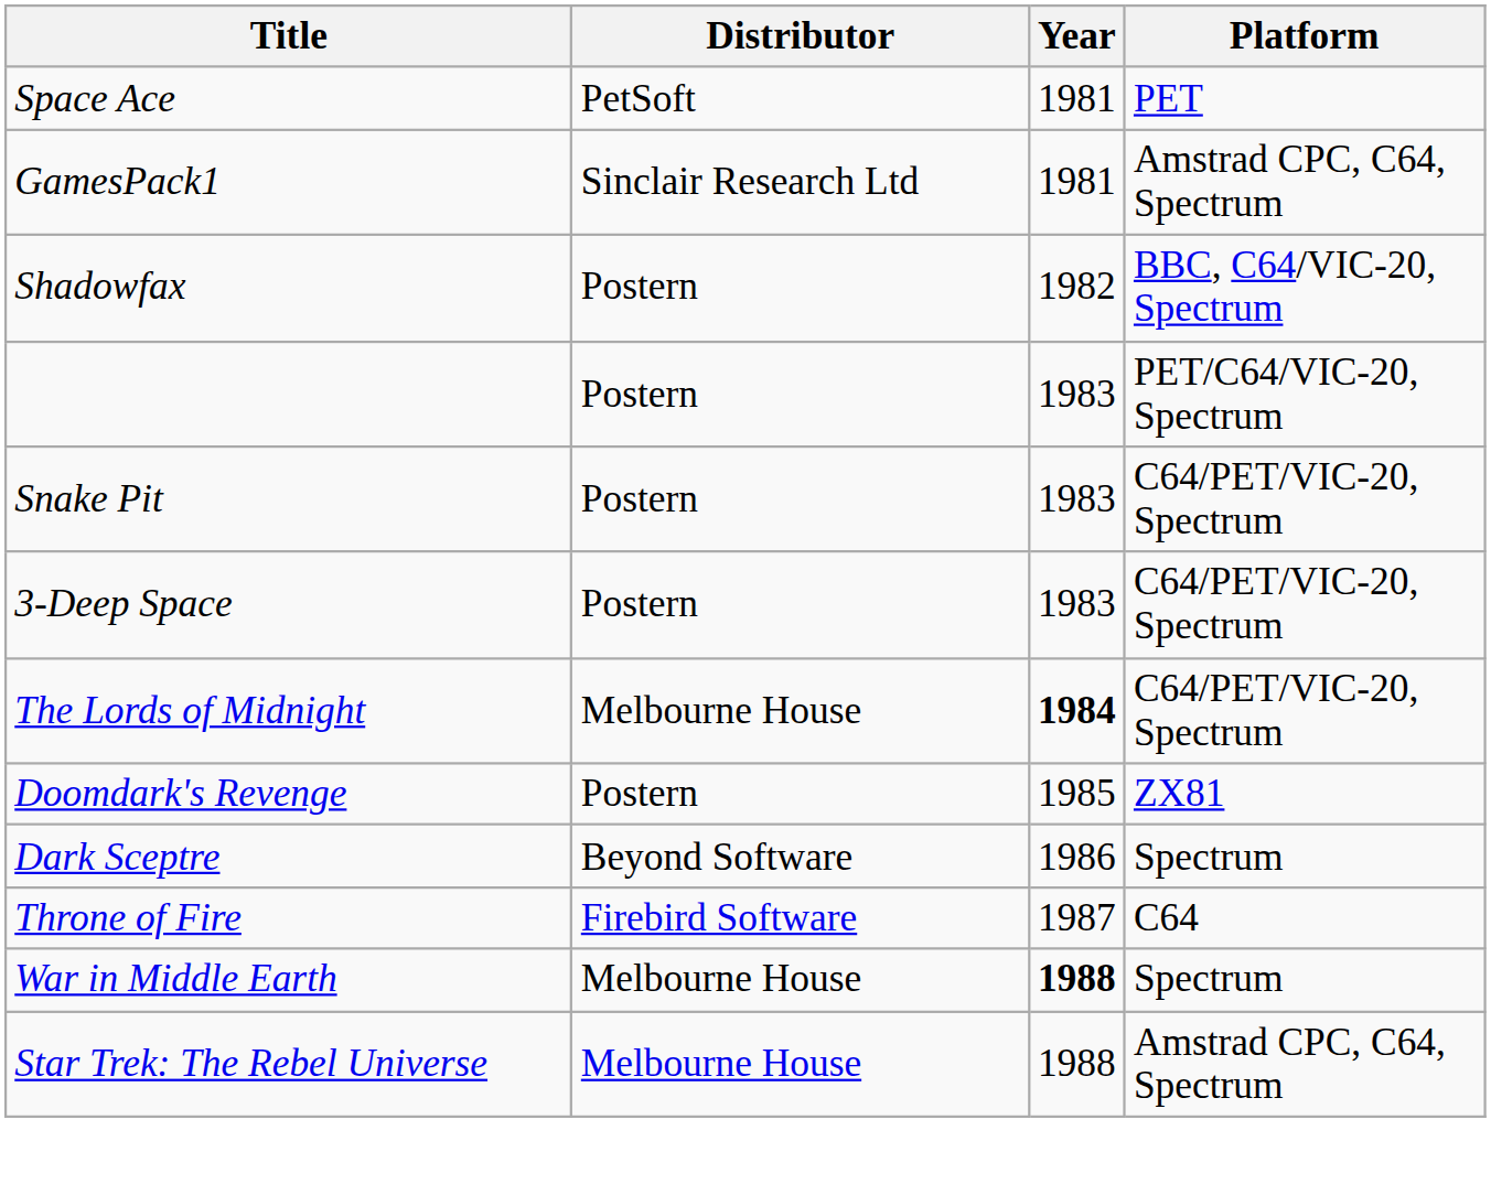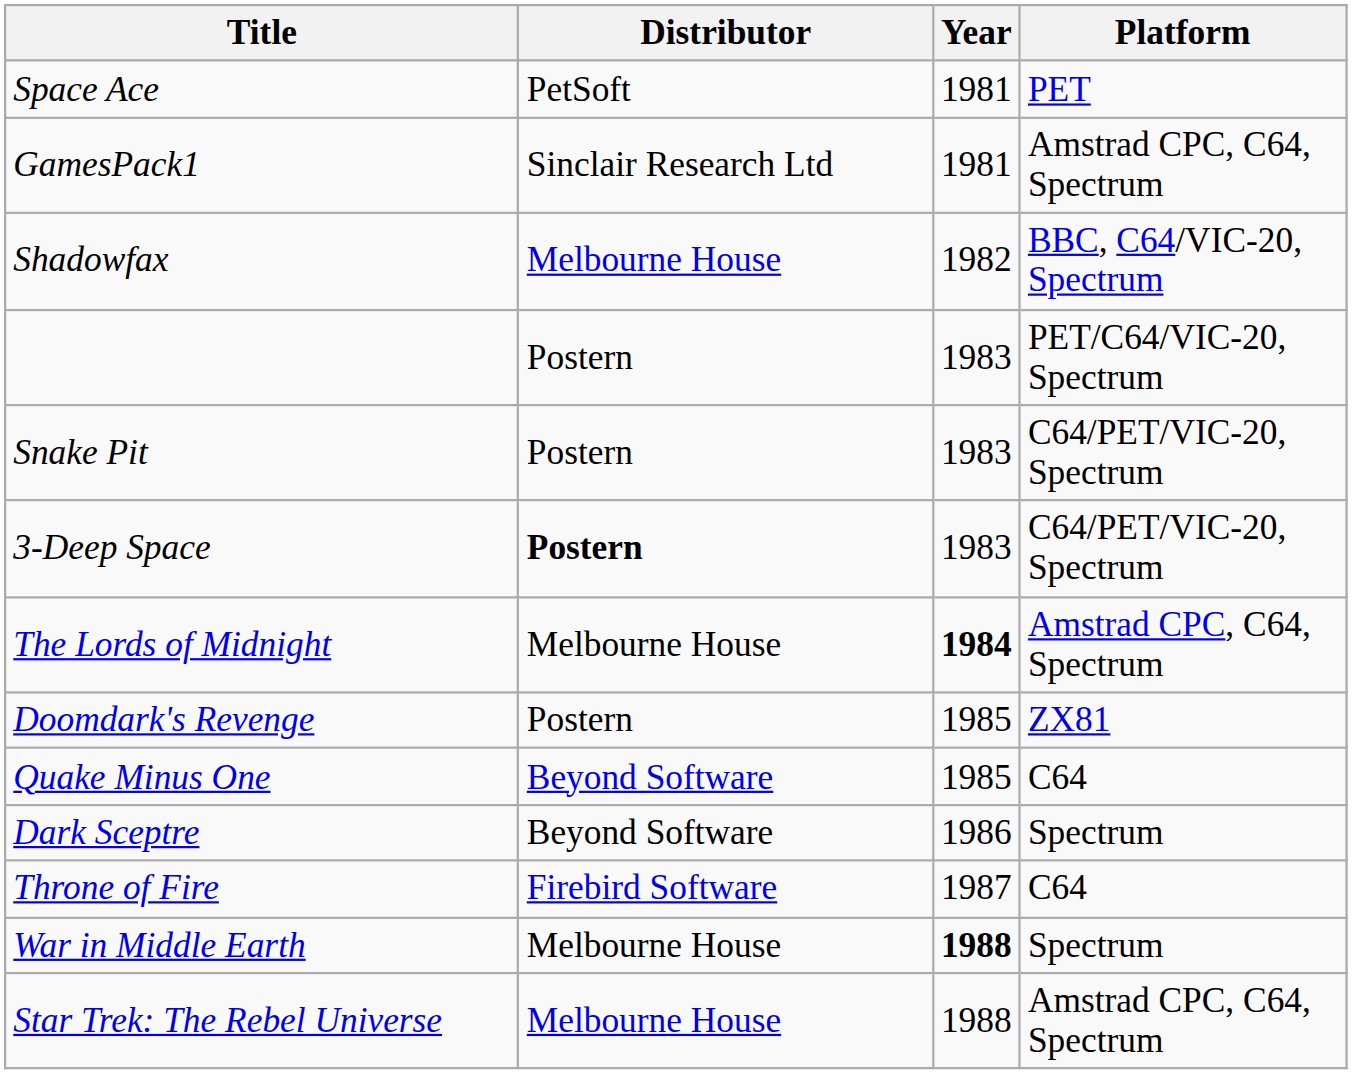Shadowfax | Distributor: Postern -> Melbourne House
3-Deep Space | Distributor: normal -> bold
The Lords of Midnight | Platform: C64/PET/VIC-20, Spectrum -> Amstrad CPC, C64, Spectrum
+ row: Quake Minus One | Beyond Software | 1985 | C64
